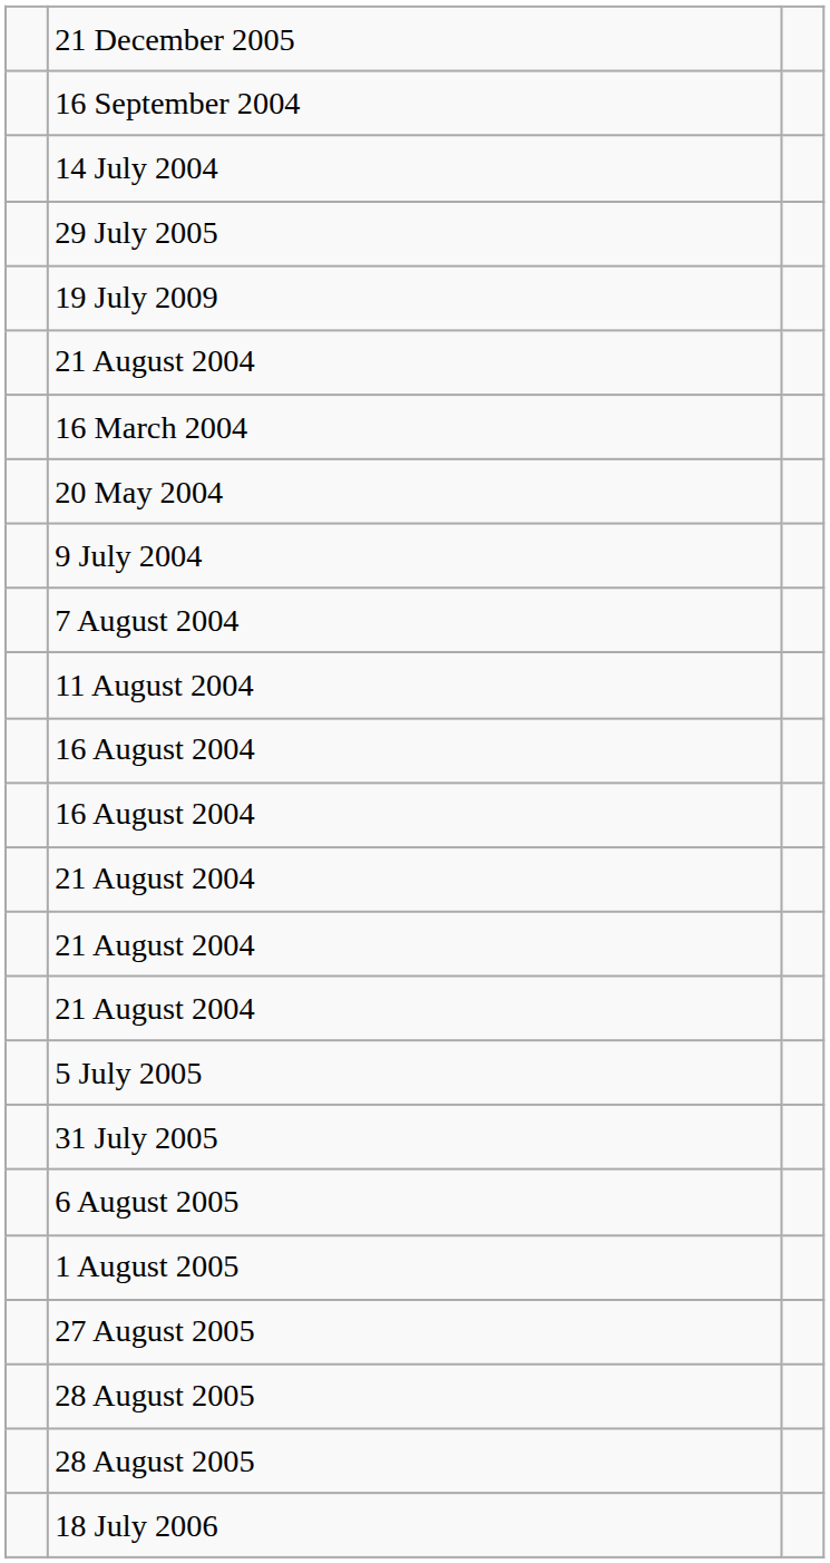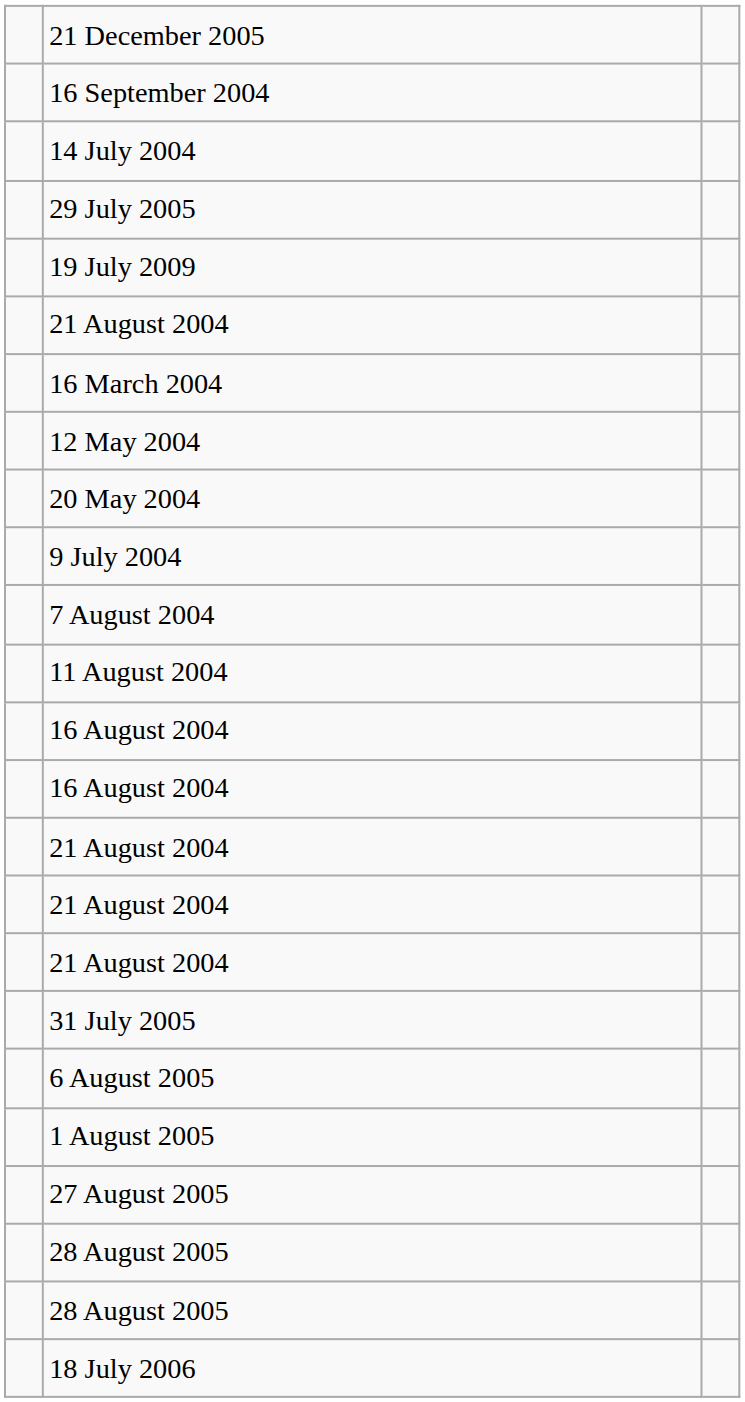+ row: 12 May 2004
- row: 5 July 2005
